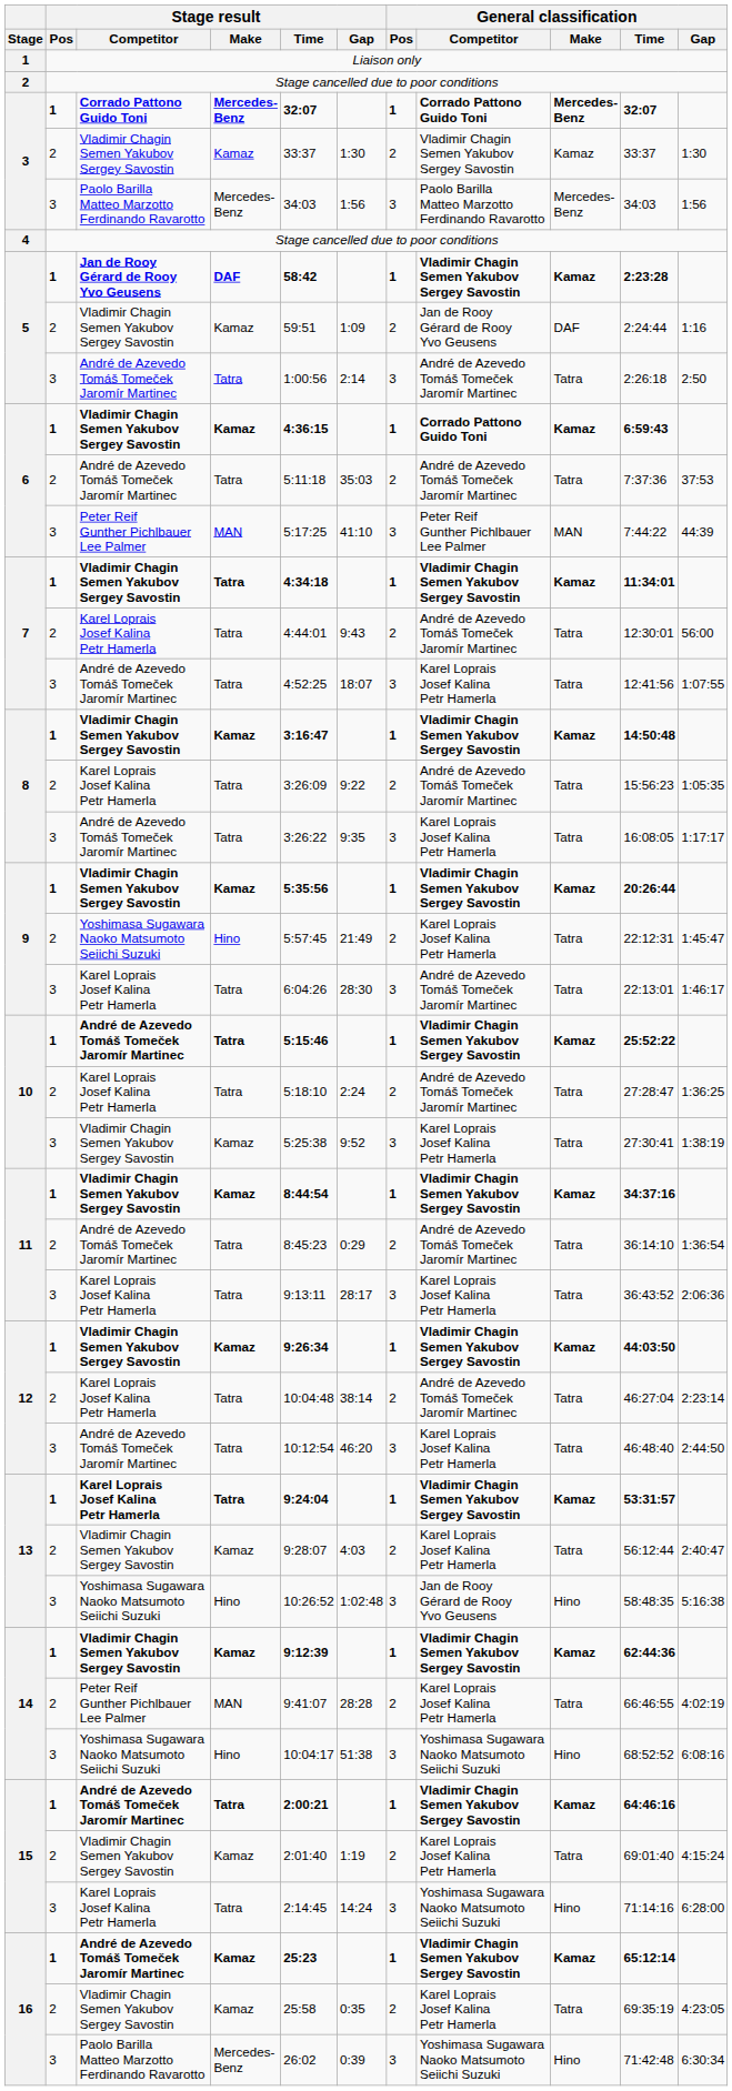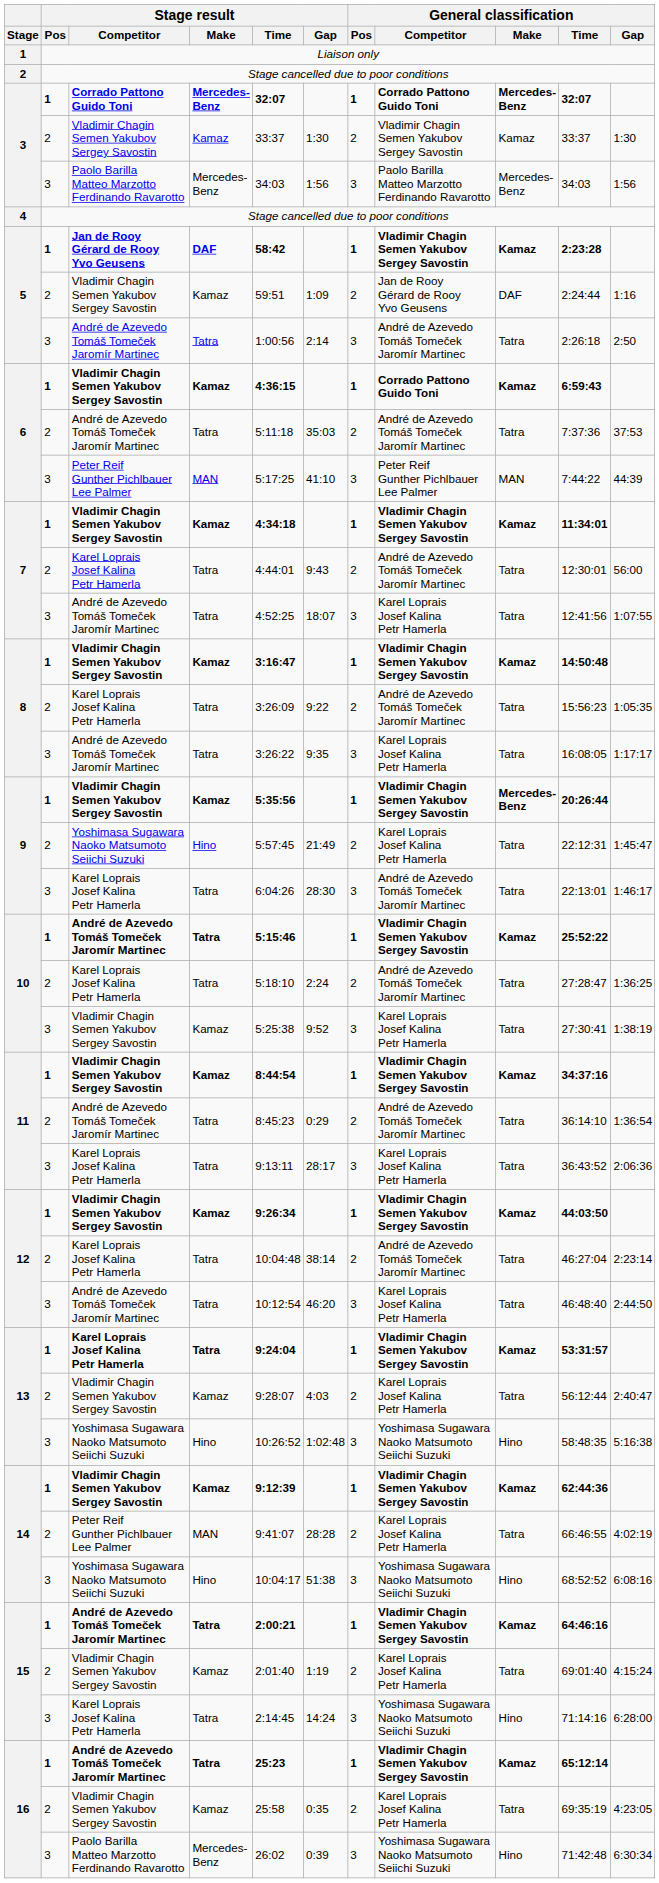7 / Vladimir Chagin Semen Yakubov Sergey Savostin | Stage result / Make: Tatra -> Kamaz
9 / Vladimir Chagin Semen Yakubov Sergey Savostin | General classification / Make: Kamaz -> Mercedes-Benz
13 / Yoshimasa Sugawara Naoko Matsumoto Seiichi Suzuki | General classification / Competitor: Jan de Rooy Gérard de Rooy Yvo Geusens -> Yoshimasa Sugawara Naoko Matsumoto Seiichi Suzuki
16 / André de Azevedo Tomáš Tomeček Jaromír Martinec | Stage result / Make: Kamaz -> Tatra
